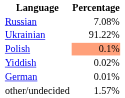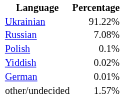rows swapped: Ukrainian <-> Russian
Polish | Percentage: lightsalmon background -> no background
